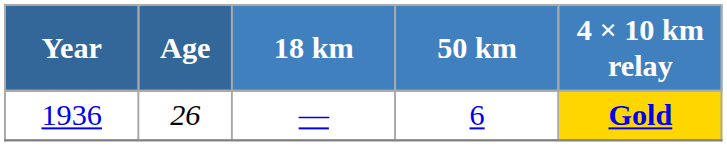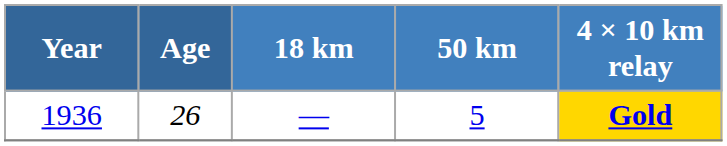1936 | 50 km: 6 -> 5
